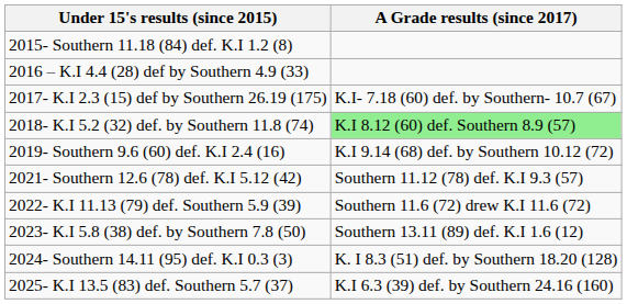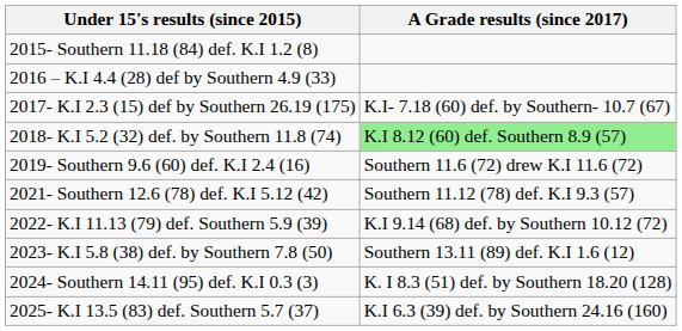2019- Southern 9.6 (60) def. K.I 2.4 (16) | A Grade results (since 2017): K.I 9.14 (68) def. by Southern 10.12 (72) -> Southern 11.6 (72) drew K.I 11.6 (72)
2022- K.I 11.13 (79) def. Southern 5.9 (39) | A Grade results (since 2017): Southern 11.6 (72) drew K.I 11.6 (72) -> K.I 9.14 (68) def. by Southern 10.12 (72)
